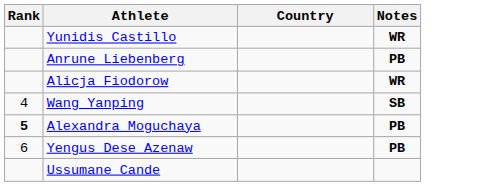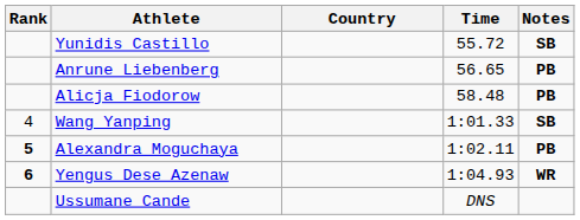+ column: Time | 55.72 | 56.65 | 58.48 | 1:01.33 | 1:02.11 | 1:04.93 | DNS
Yunidis Castillo | Notes: WR -> SB
Alicja Fiodorow | Notes: WR -> PB
Yengus Dese Azenaw | Rank: normal -> bold
Yengus Dese Azenaw | Notes: PB -> WR
